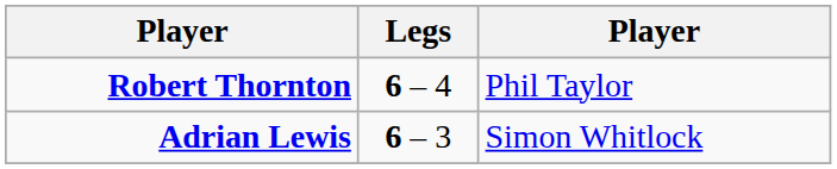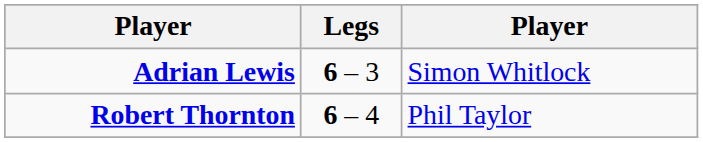rows swapped: Robert Thornton <-> Adrian Lewis
